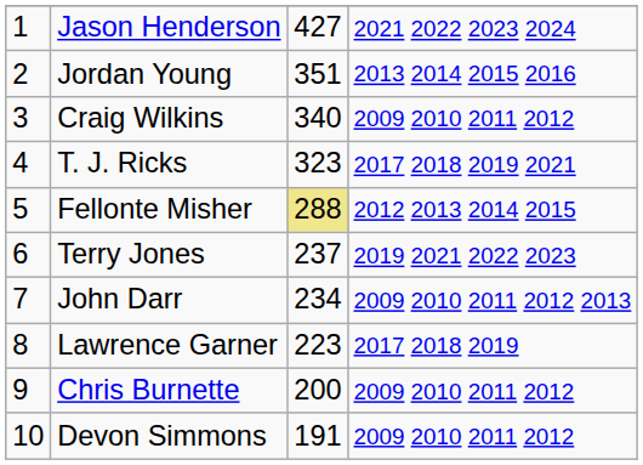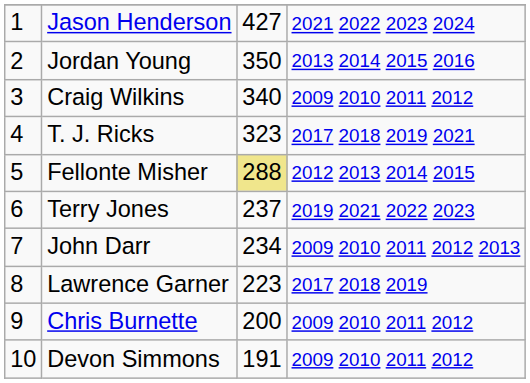Jordan Young | column 3: 351 -> 350
